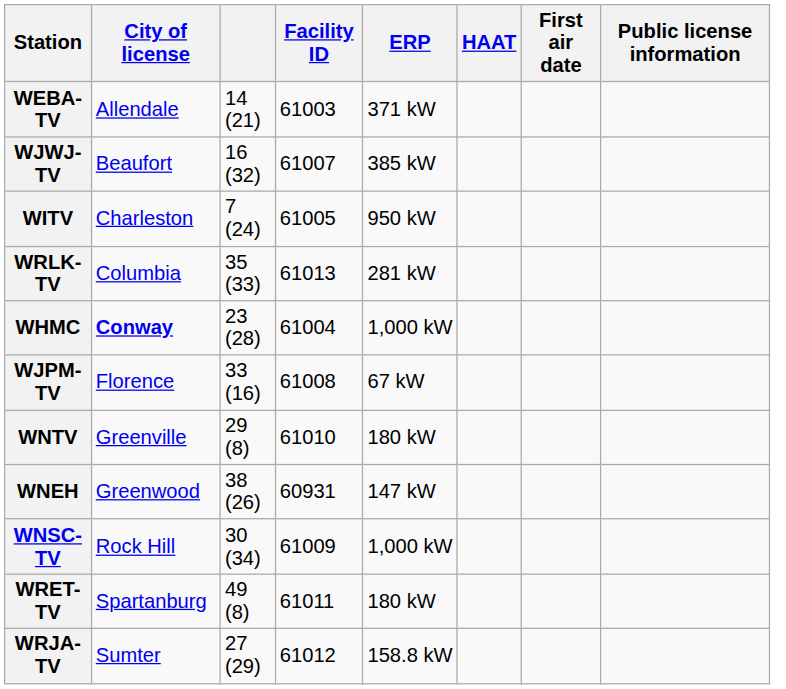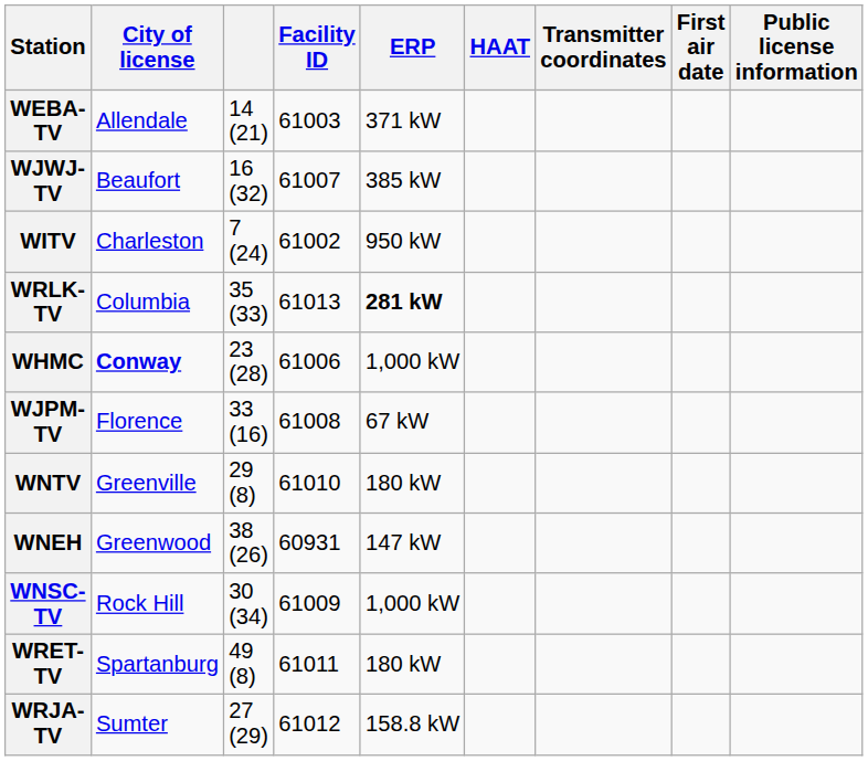+ column: Transmitter coordinates
WITV | Facility ID: 61005 -> 61002
WRLK-TV | ERP: normal -> bold
WHMC | Facility ID: 61004 -> 61006
